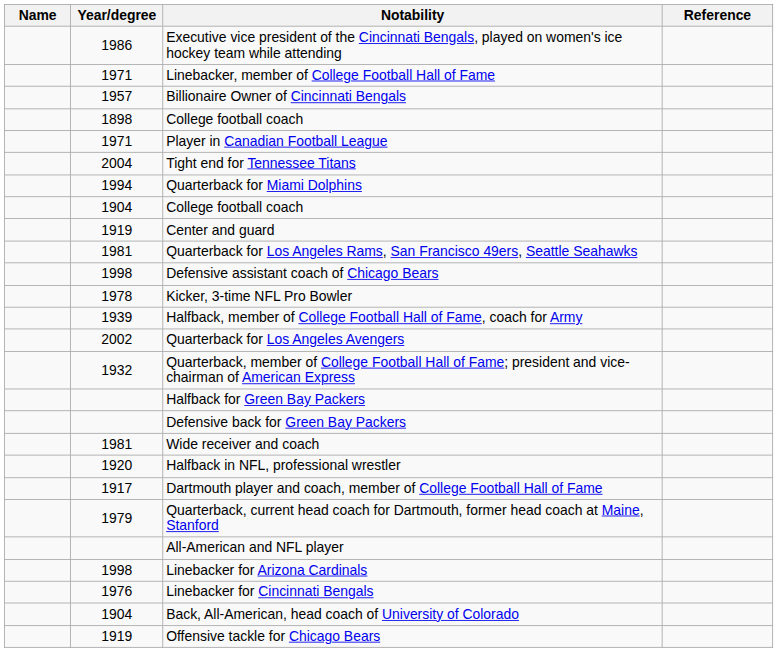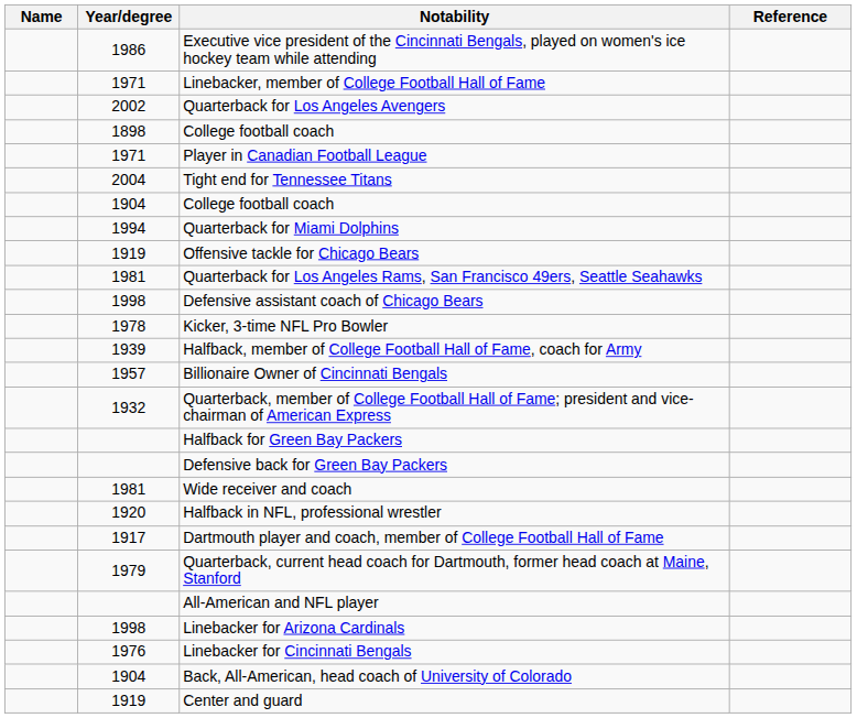rows swapped: Billionaire Owner of Cincinnati Bengals <-> Quarterback for Los Angeles Avengers
rows swapped: Quarterback for Miami Dolphins <-> 1904 / College football coach
rows swapped: Offensive tackle for Chicago Bears <-> Center and guard
